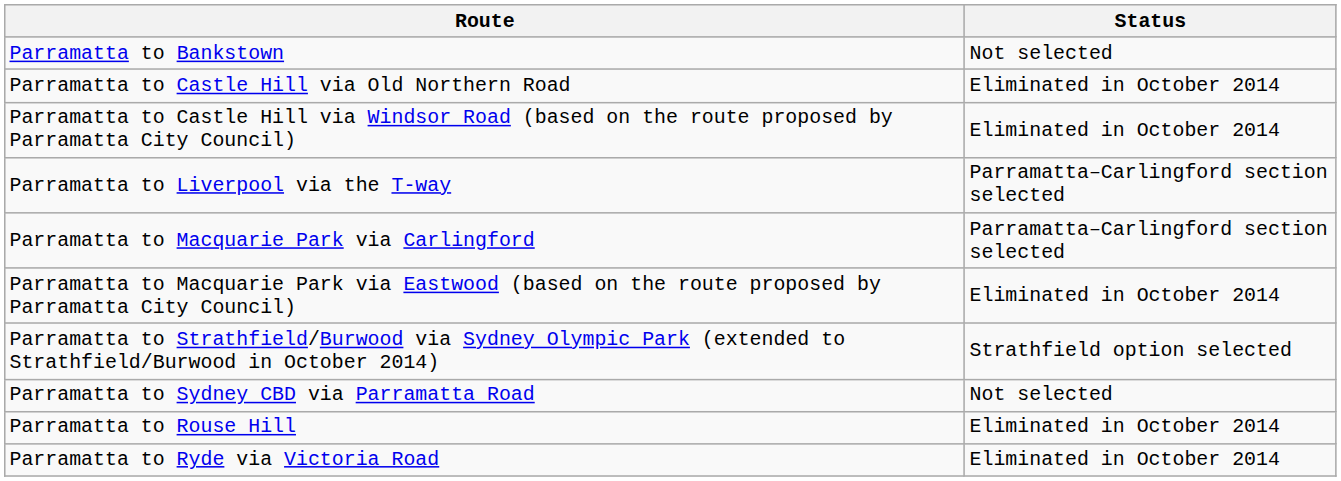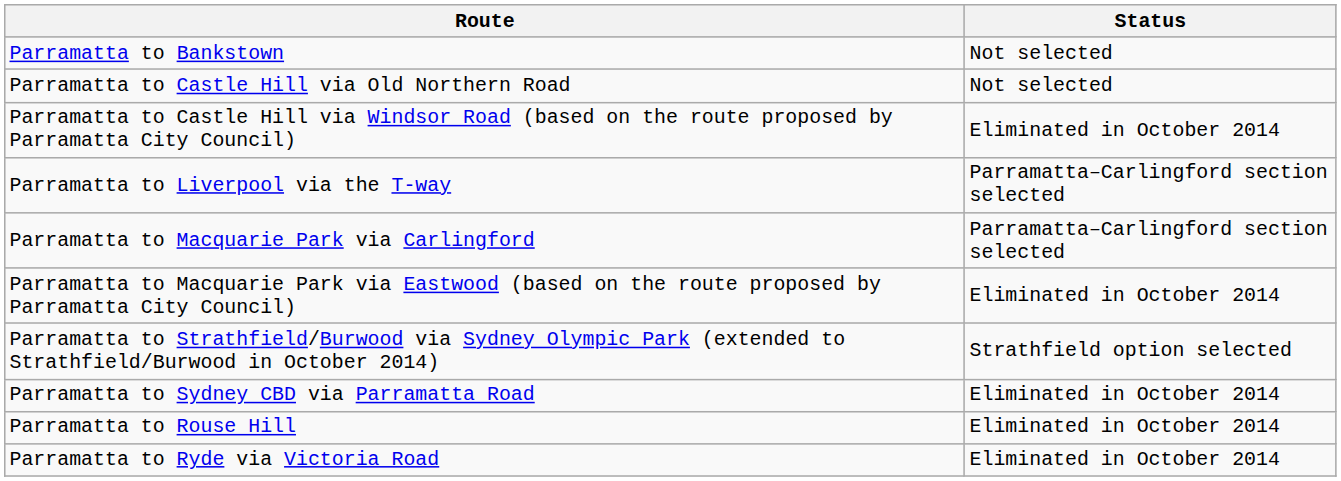Parramatta to Castle Hill via Old Northern Road | Status: Eliminated in October 2014 -> Not selected
Parramatta to Sydney CBD via Parramatta Road | Status: Not selected -> Eliminated in October 2014
